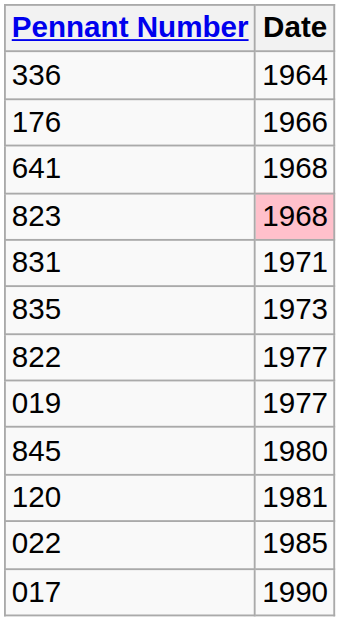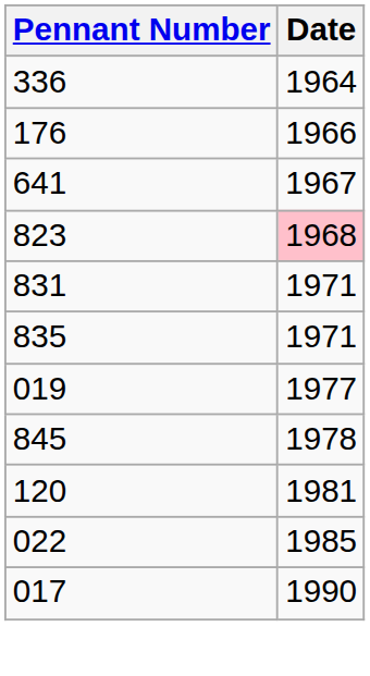641 | Date: 1968 -> 1967
835 | Date: 1973 -> 1971
- row: 822 | 1977
845 | Date: 1980 -> 1978
